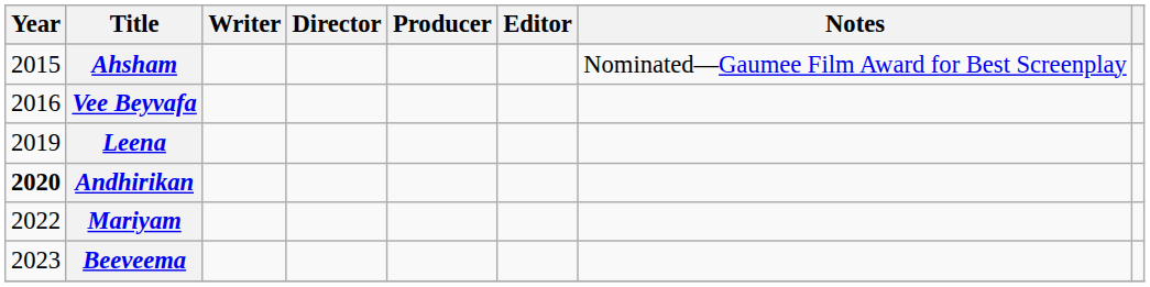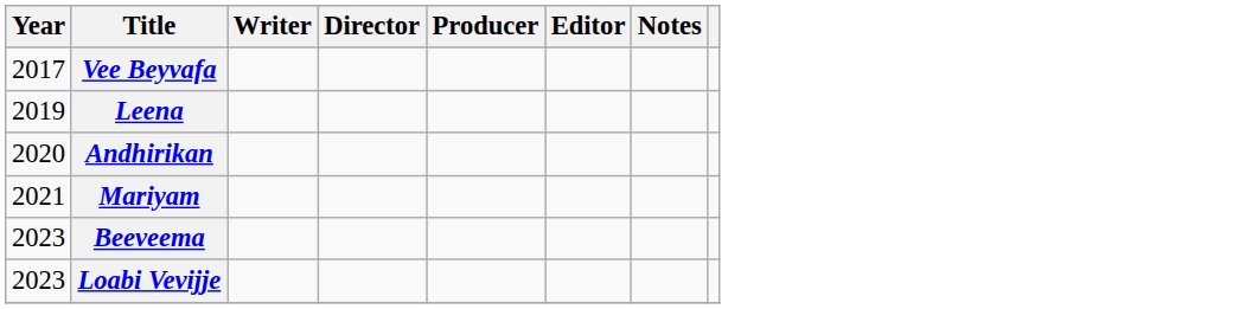- row: 2015 | Ahsham | Nominated—Gaumee Film Award for Best Screenplay
Vee Beyvafa | Year: 2016 -> 2017
Andhirikan | Year: bold -> normal
Mariyam | Year: 2022 -> 2021
+ row: 2023 | Loabi Vevijje
